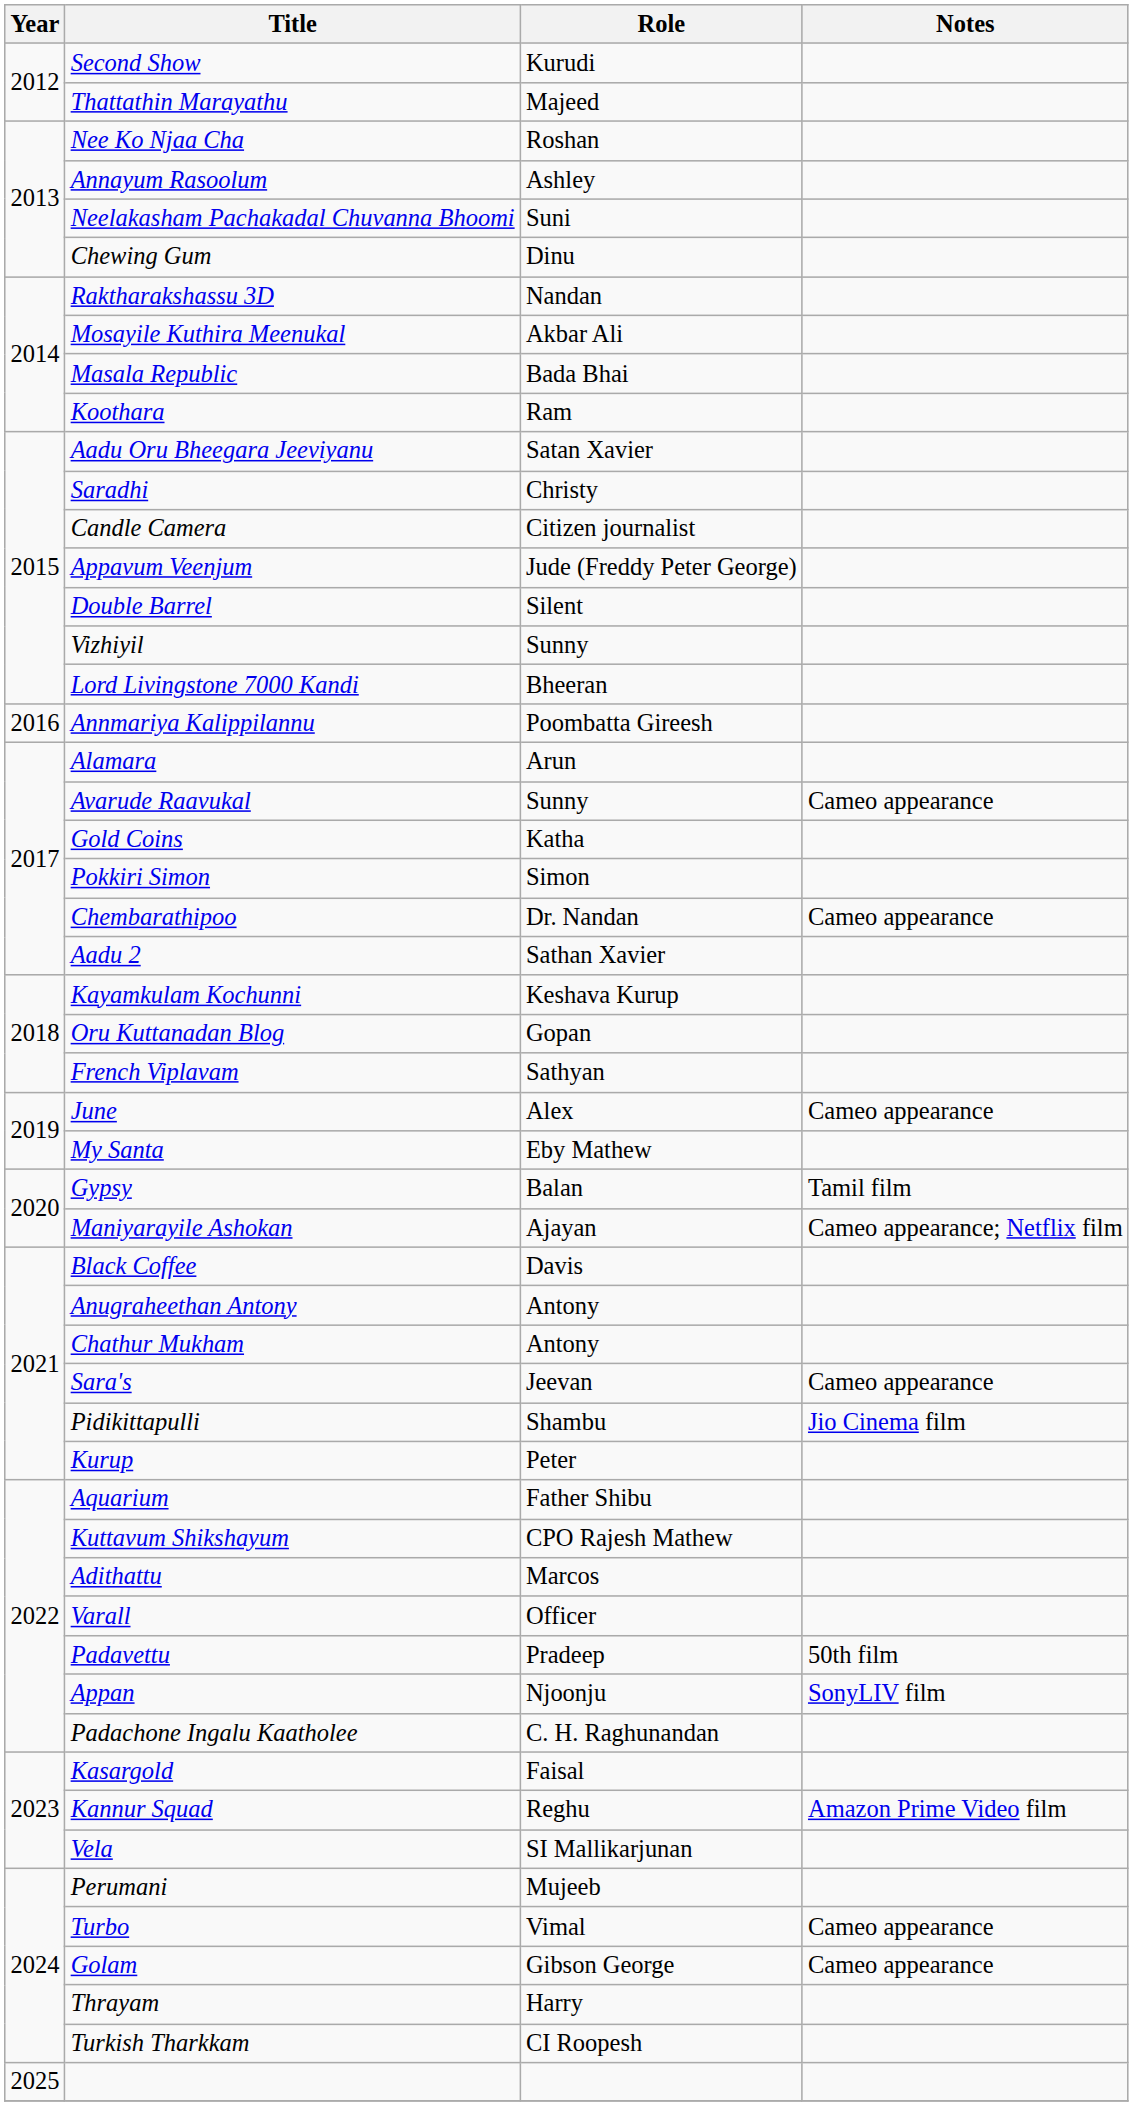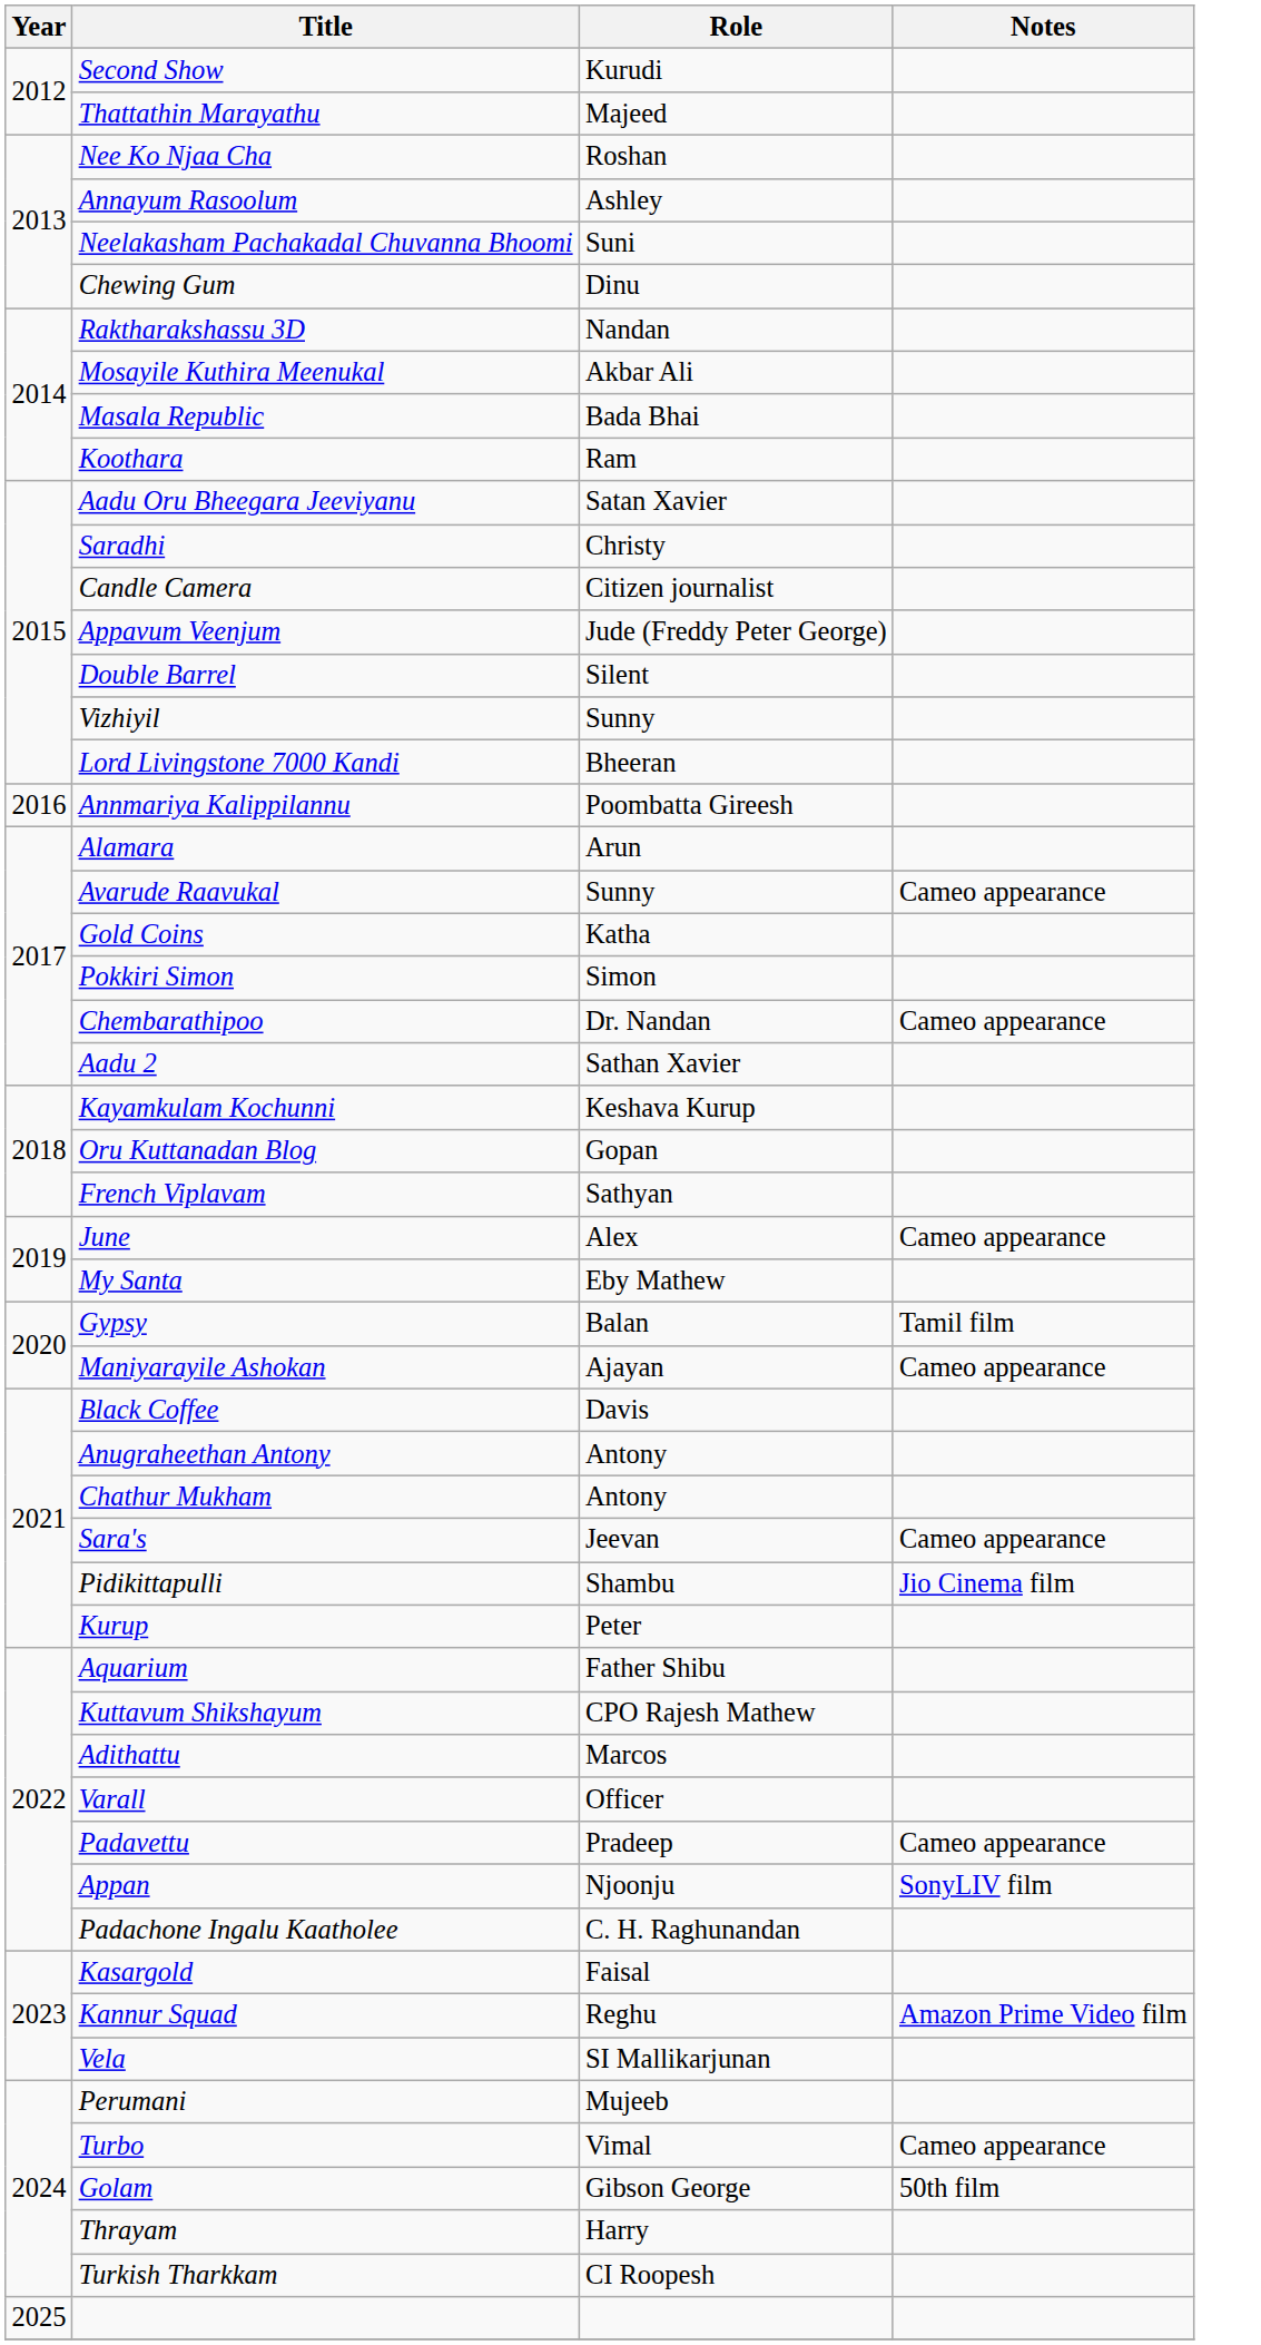Maniyarayile Ashokan | Notes: Cameo appearance; Netflix film -> Cameo appearance
Padavettu | Notes: 50th film -> Cameo appearance
Golam | Notes: Cameo appearance -> 50th film
